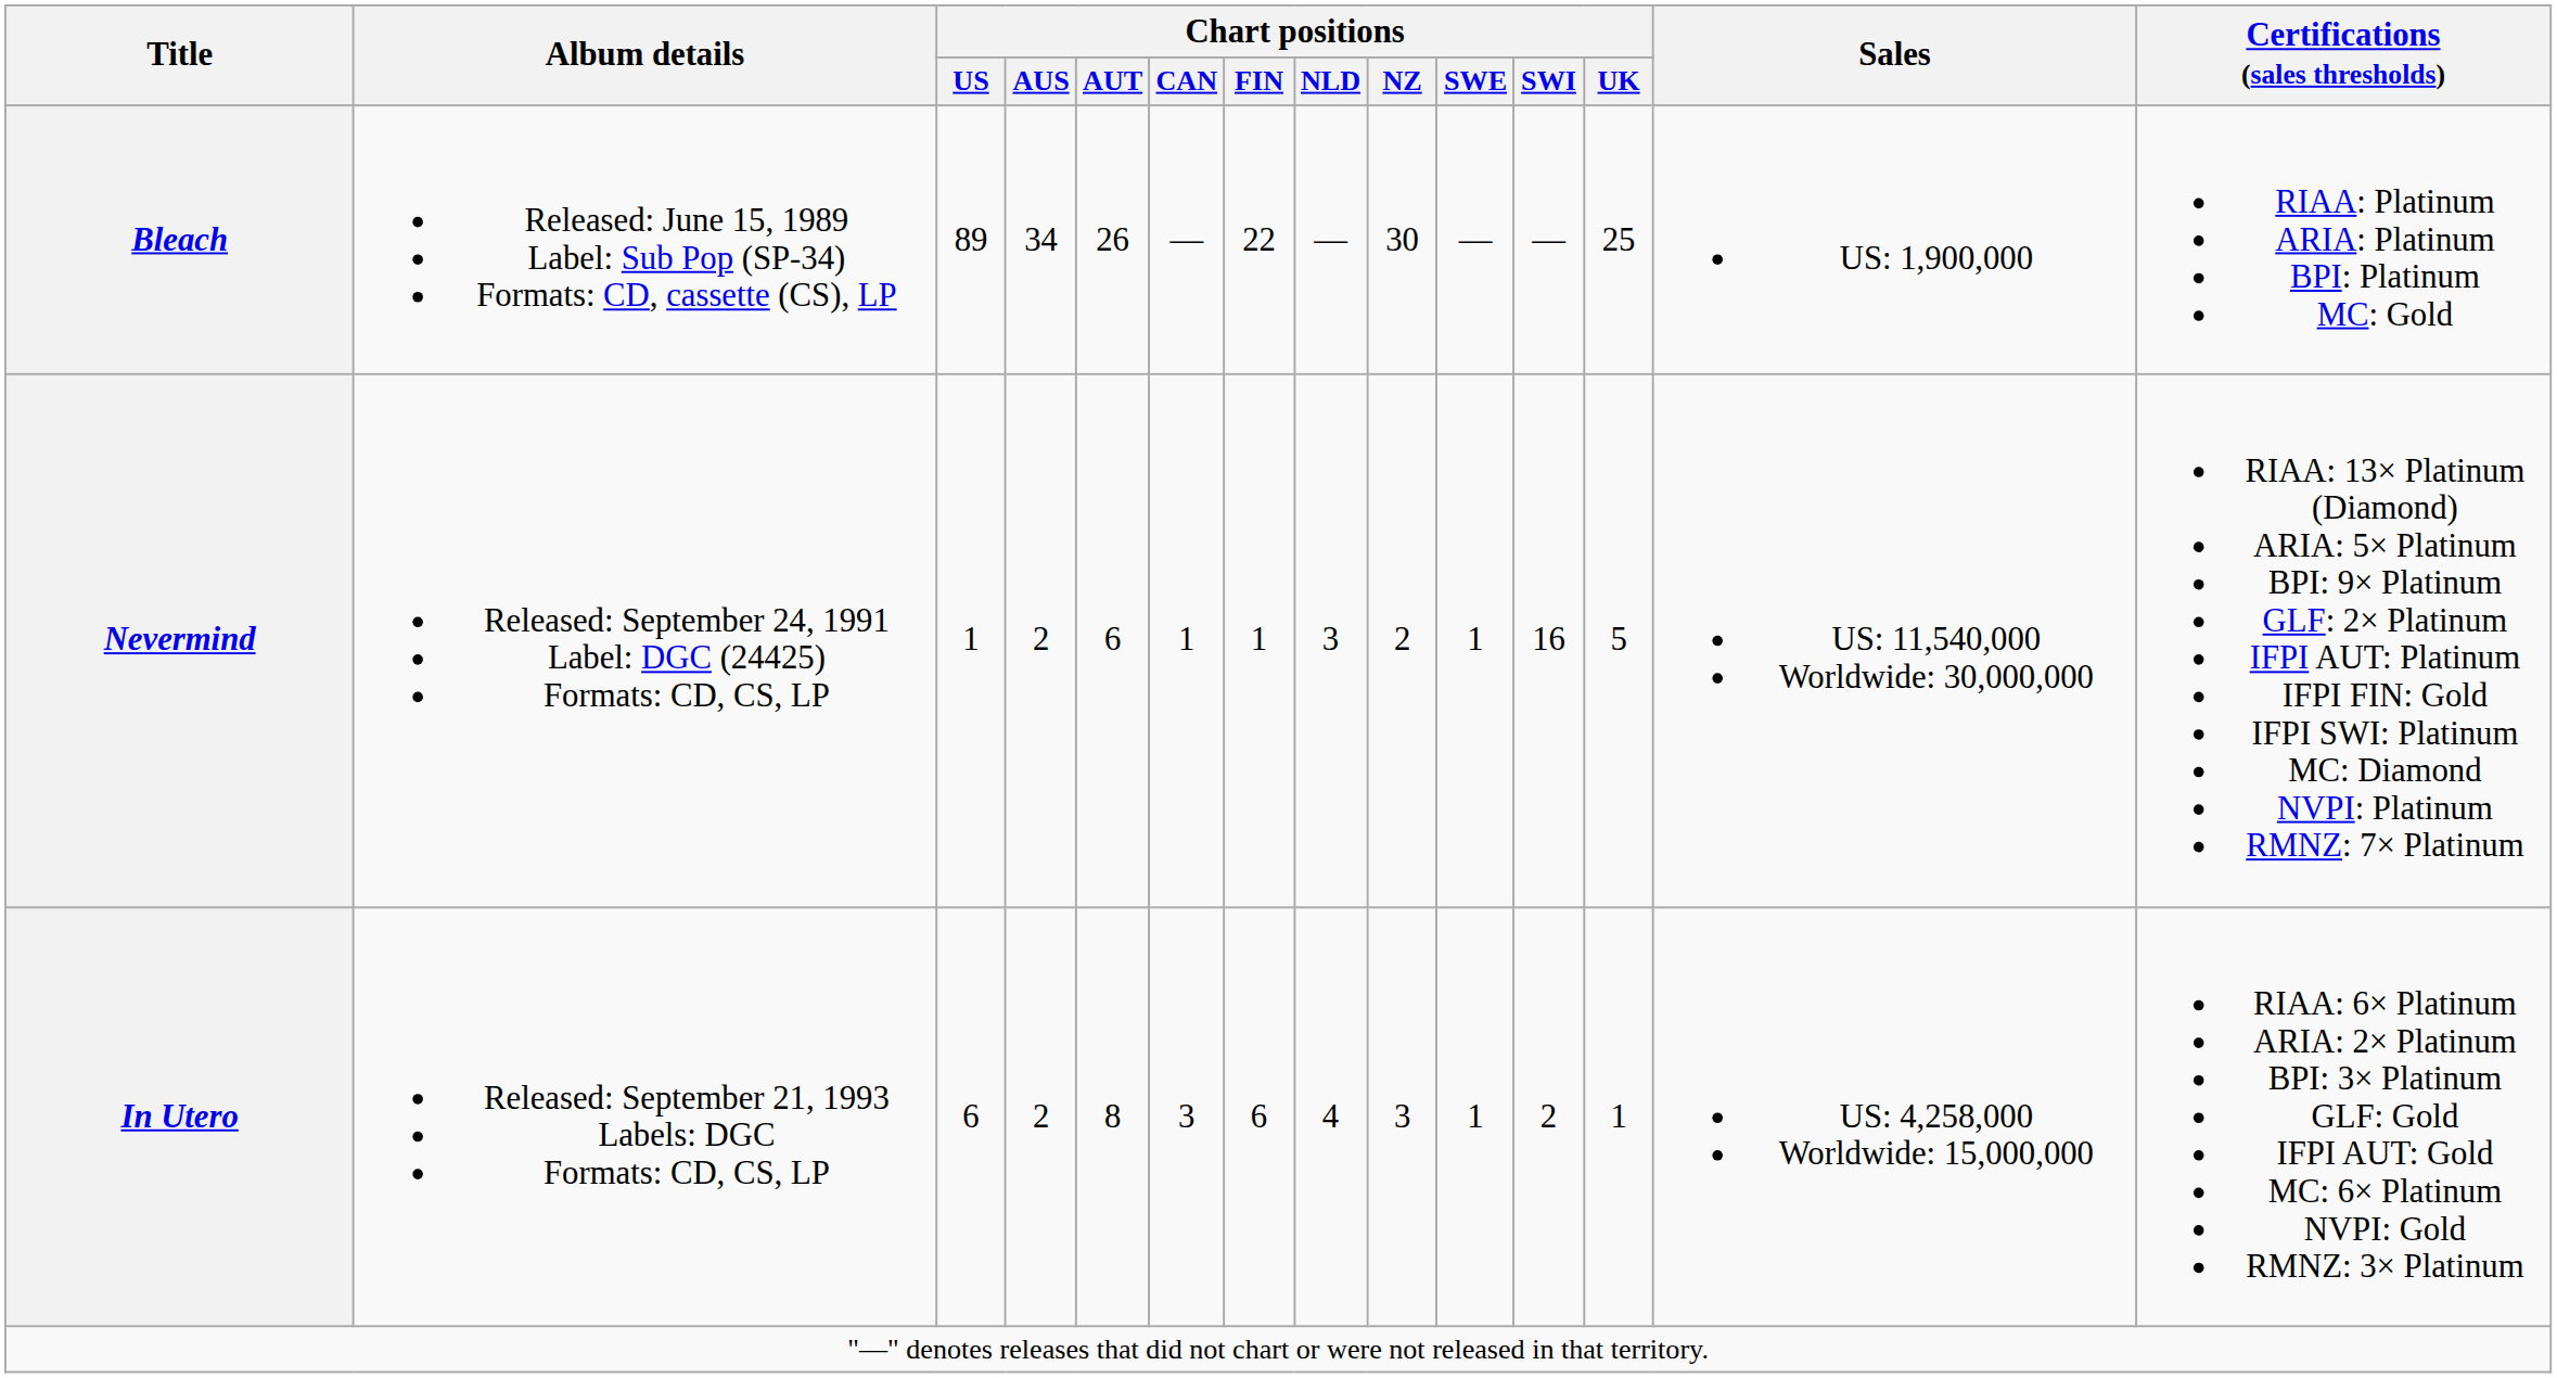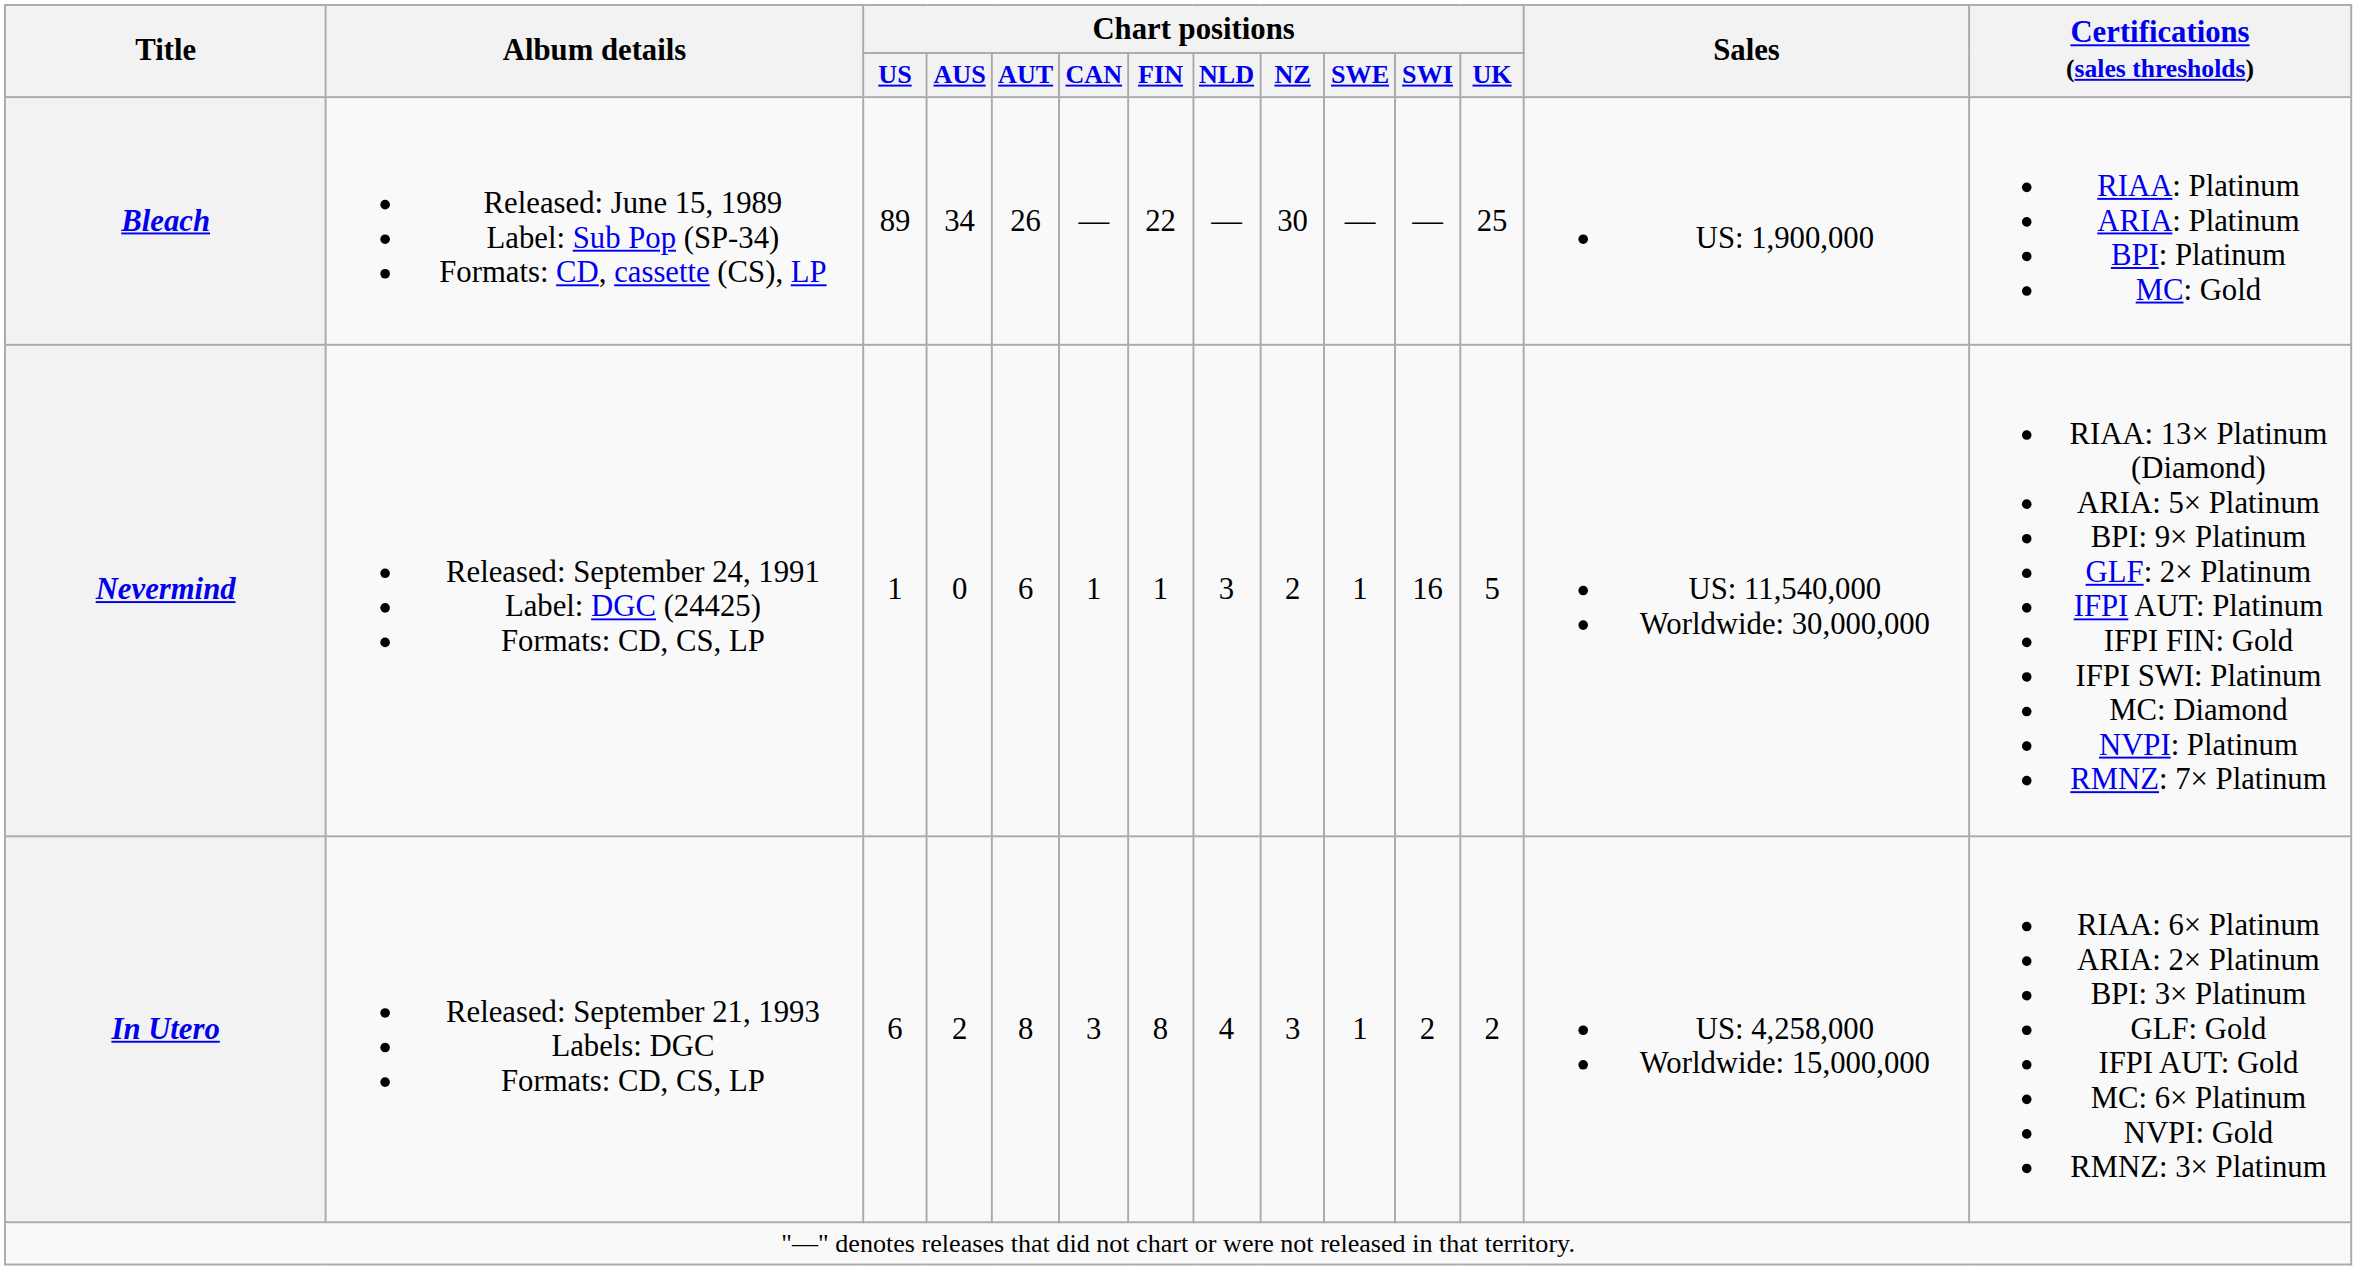Nevermind | Chart positions / AUS: 2 -> 0
In Utero | Chart positions / FIN: 6 -> 8
In Utero | Chart positions / UK: 1 -> 2
